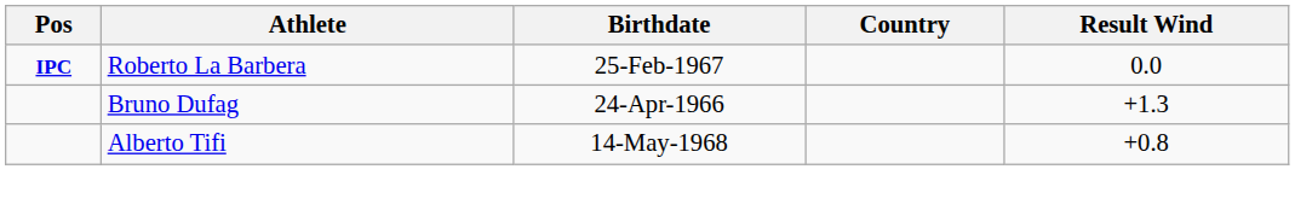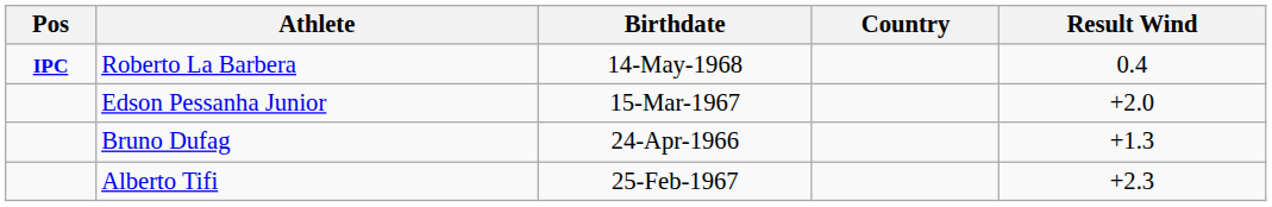Roberto La Barbera | Birthdate: 25-Feb-1967 -> 14-May-1968
Roberto La Barbera | Result Wind: 0.0 -> 0.4
+ row: Edson Pessanha Junior | 15-Mar-1967 | +2.0
Alberto Tifi | Birthdate: 14-May-1968 -> 25-Feb-1967
Alberto Tifi | Result Wind: +0.8 -> +2.3
